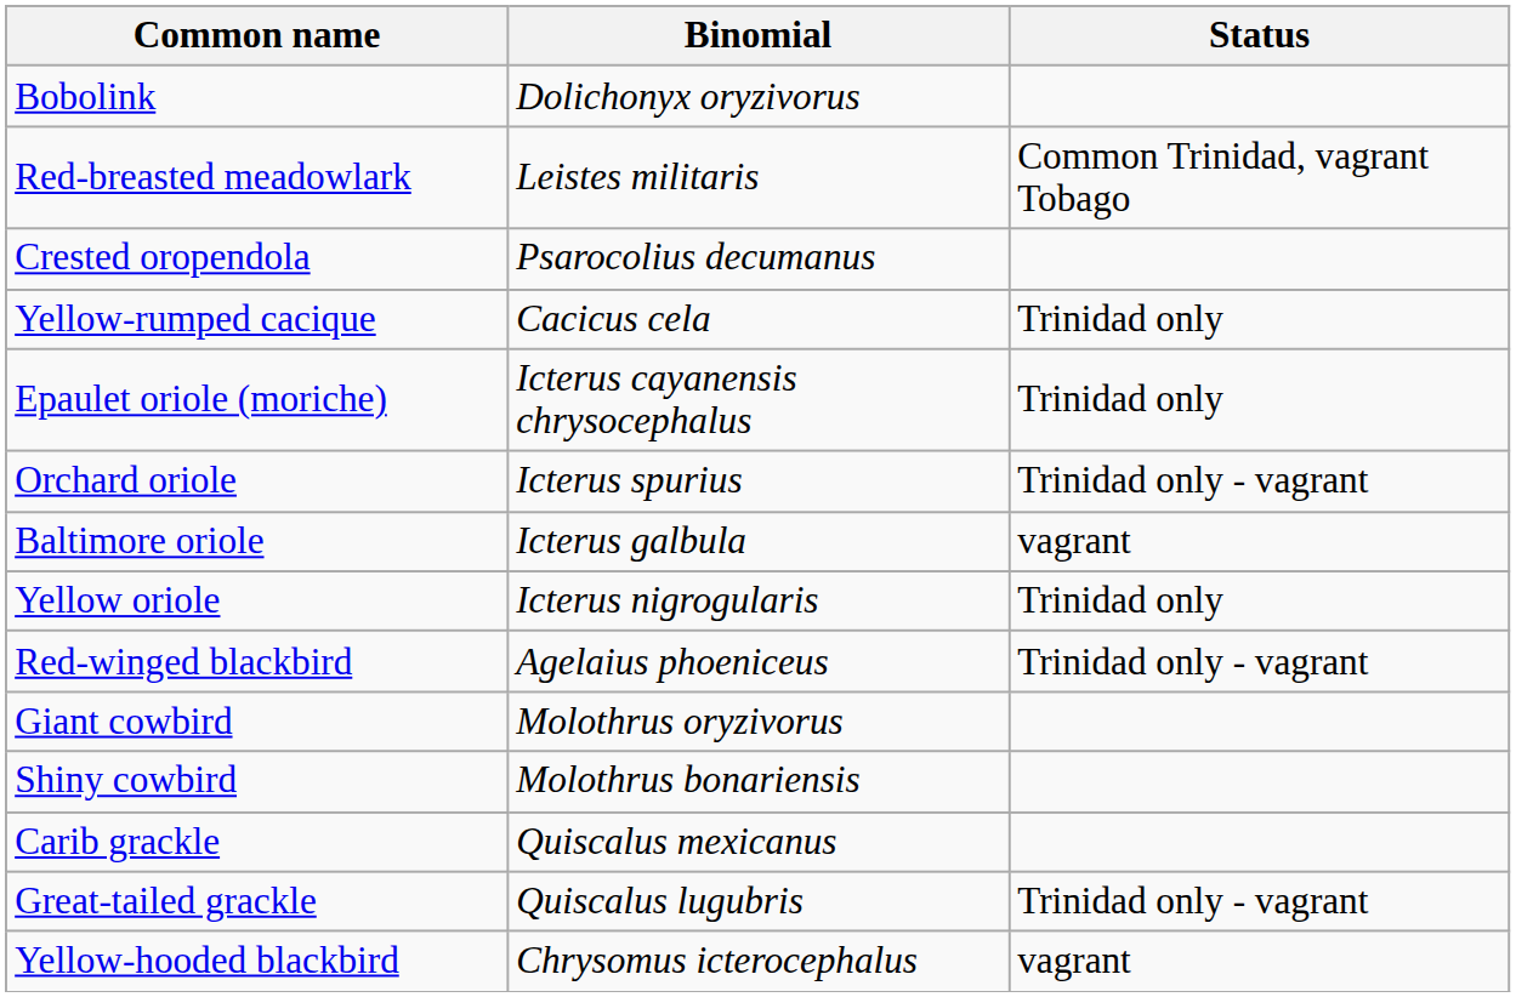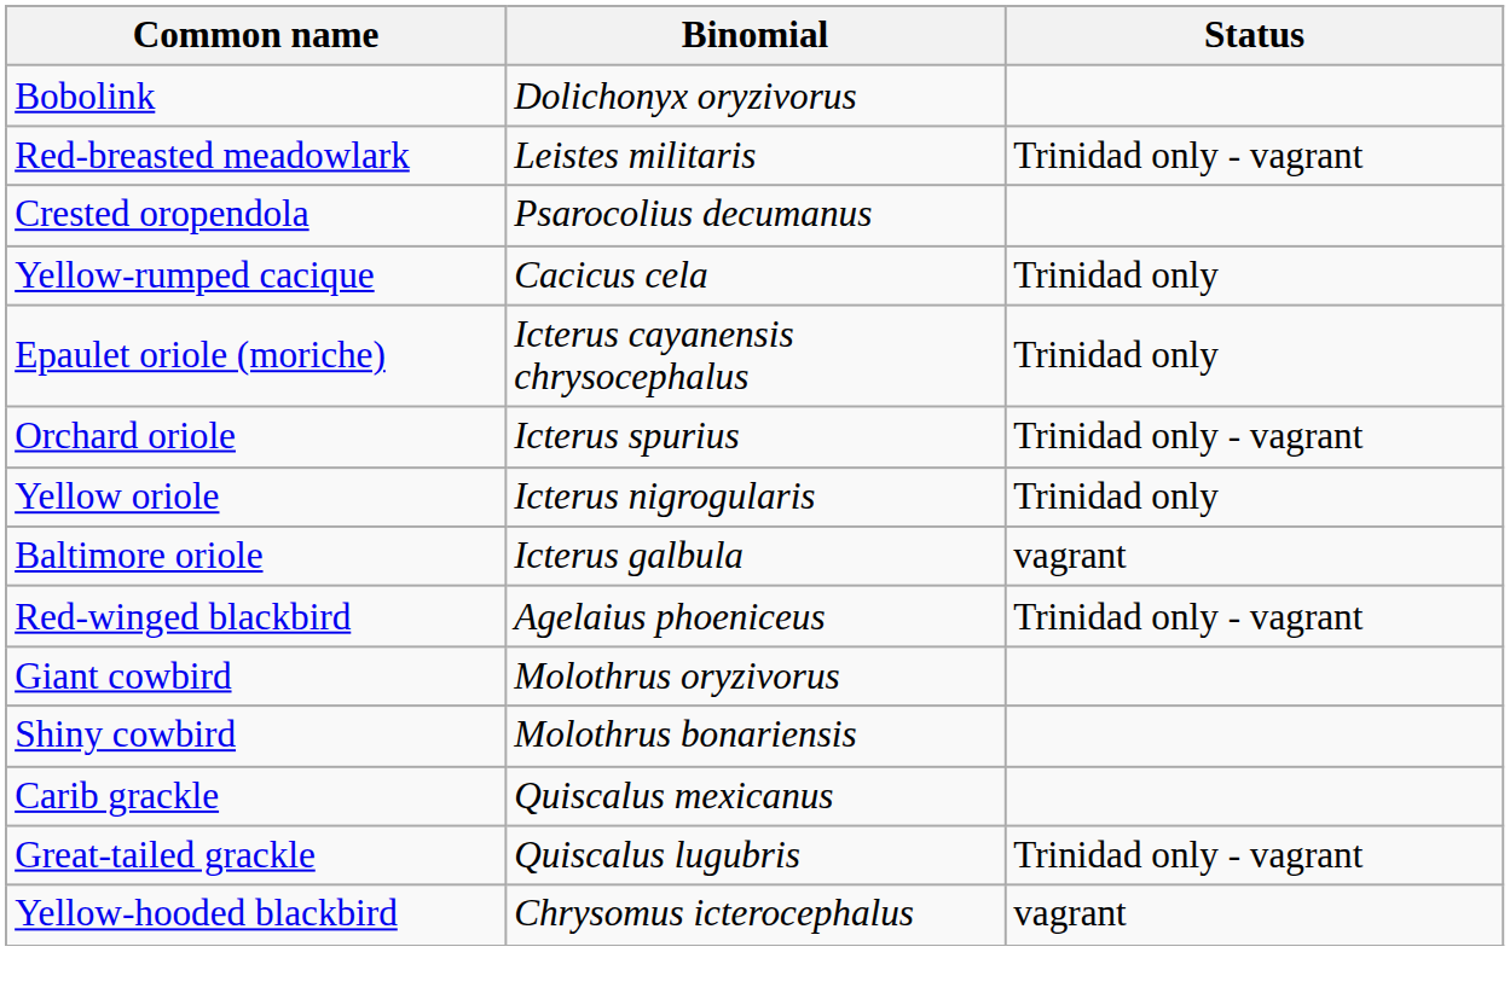Red-breasted meadowlark | Status: Common Trinidad, vagrant Tobago -> Trinidad only - vagrant
rows swapped: Baltimore oriole <-> Yellow oriole
